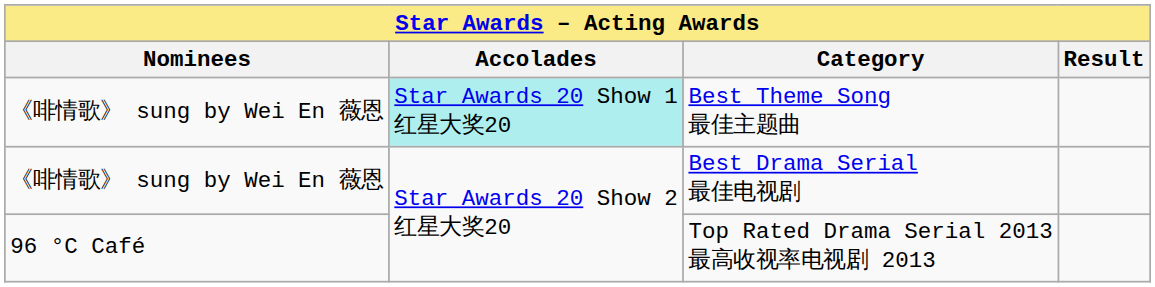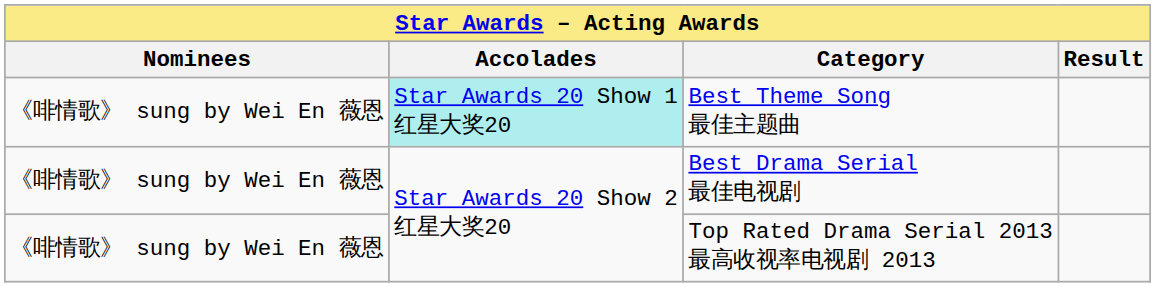Top Rated Drama Serial 2013 最高收视率电视剧 2013 | Nominees: 96 °C Café -> 《啡情歌》 sung by Wei En 薇恩
